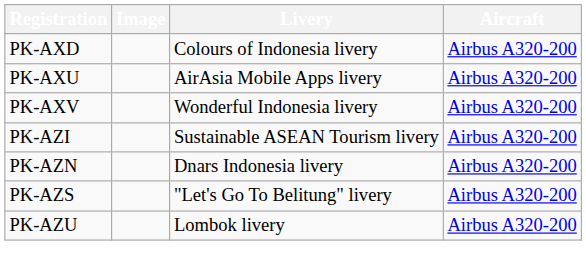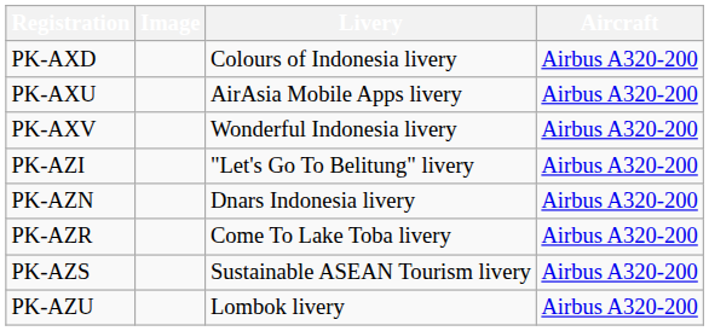PK-AZI | Livery: Sustainable ASEAN Tourism livery -> "Let's Go To Belitung" livery
+ row: PK-AZR | Come To Lake Toba livery | Airbus A320-200
PK-AZS | Livery: "Let's Go To Belitung" livery -> Sustainable ASEAN Tourism livery
